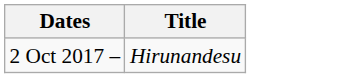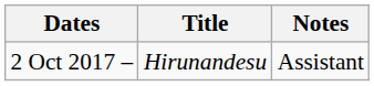+ column: Notes | Assistant
